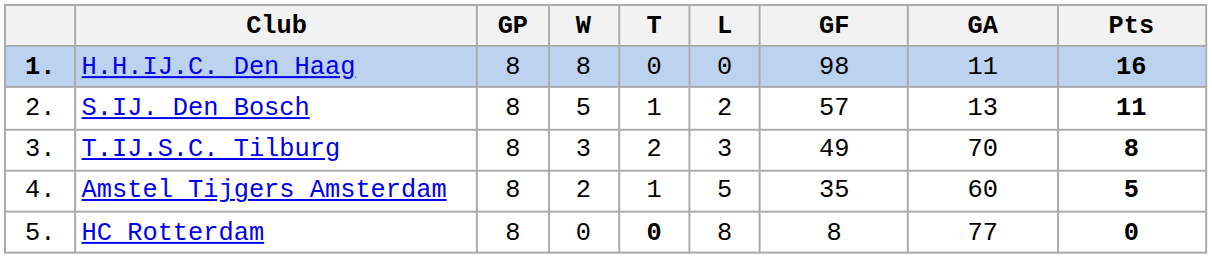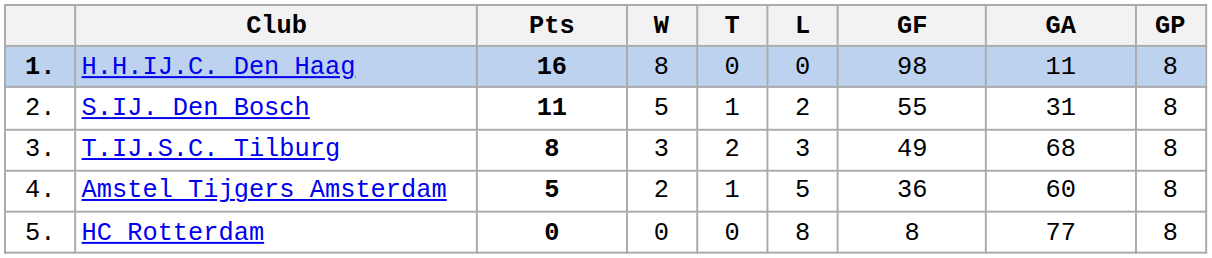columns swapped: GP <-> Pts
S.IJ. Den Bosch | GF: 57 -> 55
S.IJ. Den Bosch | GA: 13 -> 31
T.IJ.S.C. Tilburg | GA: 70 -> 68
Amstel Tijgers Amsterdam | GF: 35 -> 36
HC Rotterdam | T: bold -> normal
